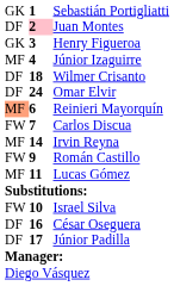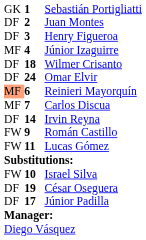Juan Montes | column 2: pink background -> no background
Henry Figueroa | column 1: GK -> DF
Carlos Discua | column 1: FW -> MF
Irvin Reyna | column 1: MF -> DF
Lucas Gómez | column 1: MF -> FW
César Oseguera | column 2: 16 -> 19
